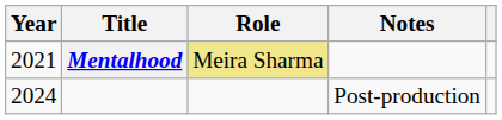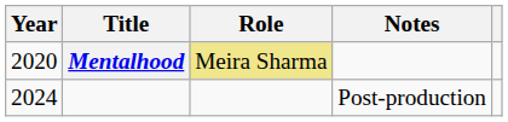Mentalhood | Year: 2021 -> 2020
